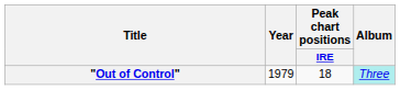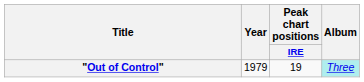"Out of Control" | Peak chart positions / IRE: 18 -> 19
